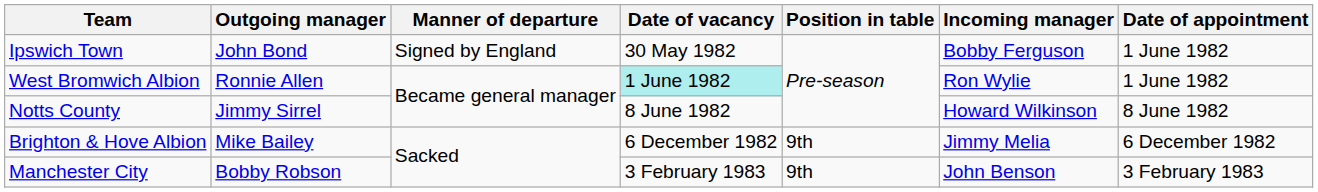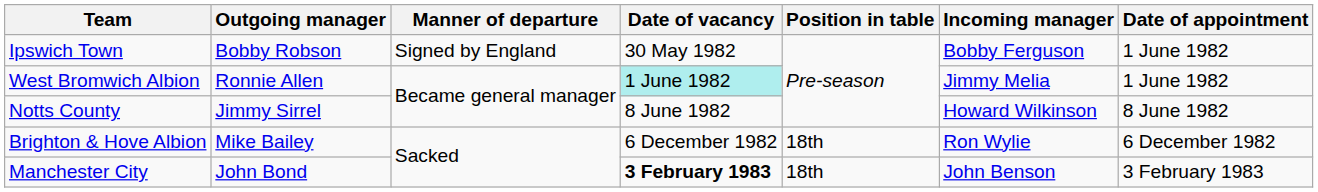Ipswich Town | Outgoing manager: John Bond -> Bobby Robson
West Bromwich Albion | Incoming manager: Ron Wylie -> Jimmy Melia
Brighton & Hove Albion | Position in table: 9th -> 18th
Brighton & Hove Albion | Incoming manager: Jimmy Melia -> Ron Wylie
Manchester City | Outgoing manager: Bobby Robson -> John Bond
Manchester City | Date of vacancy: normal -> bold
Manchester City | Position in table: 9th -> 18th
